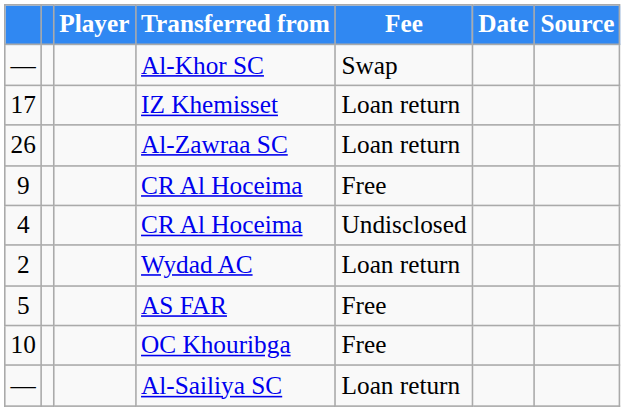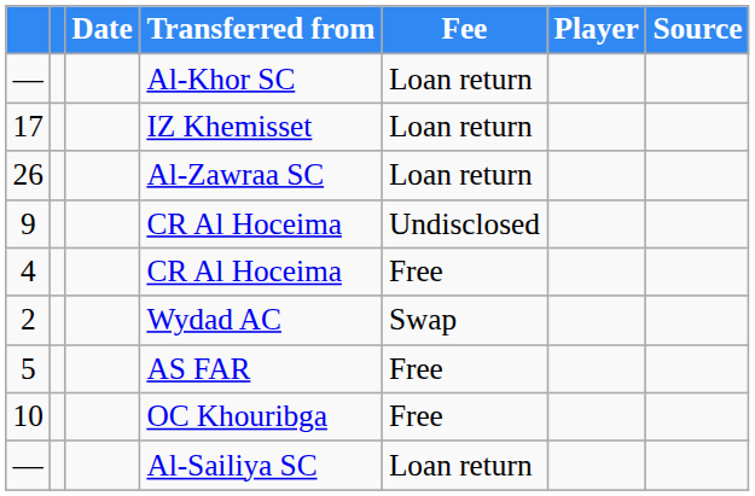columns swapped: Player <-> Date
— / Al-Khor SC | Fee: Swap -> Loan return
9 | Fee: Free -> Undisclosed
4 | Fee: Undisclosed -> Free
2 | Fee: Loan return -> Swap
